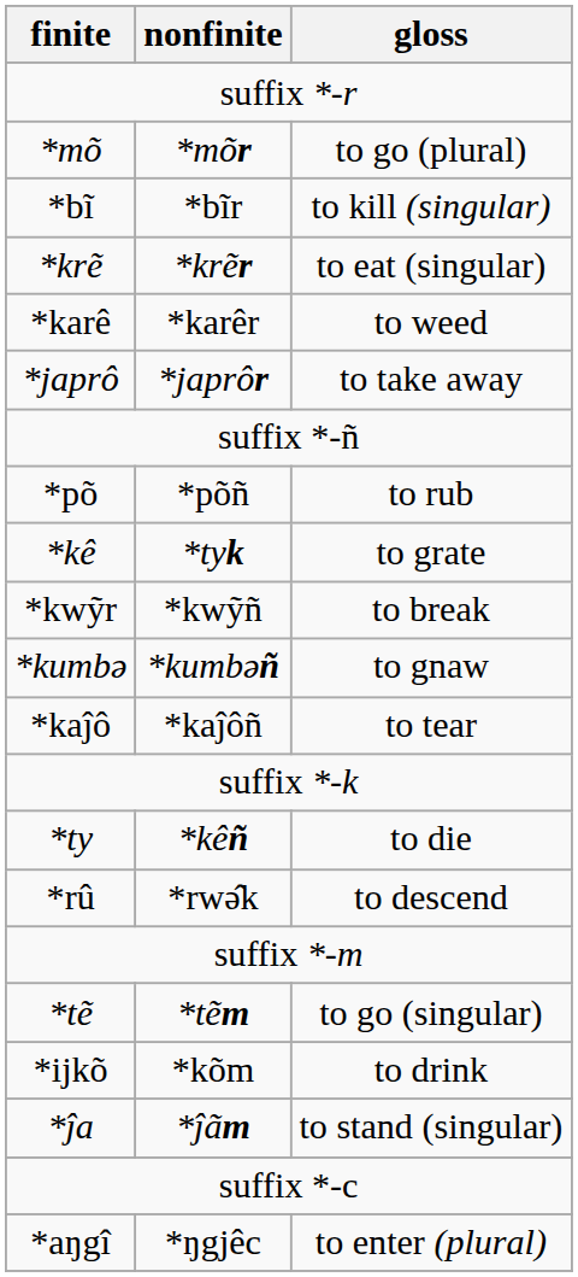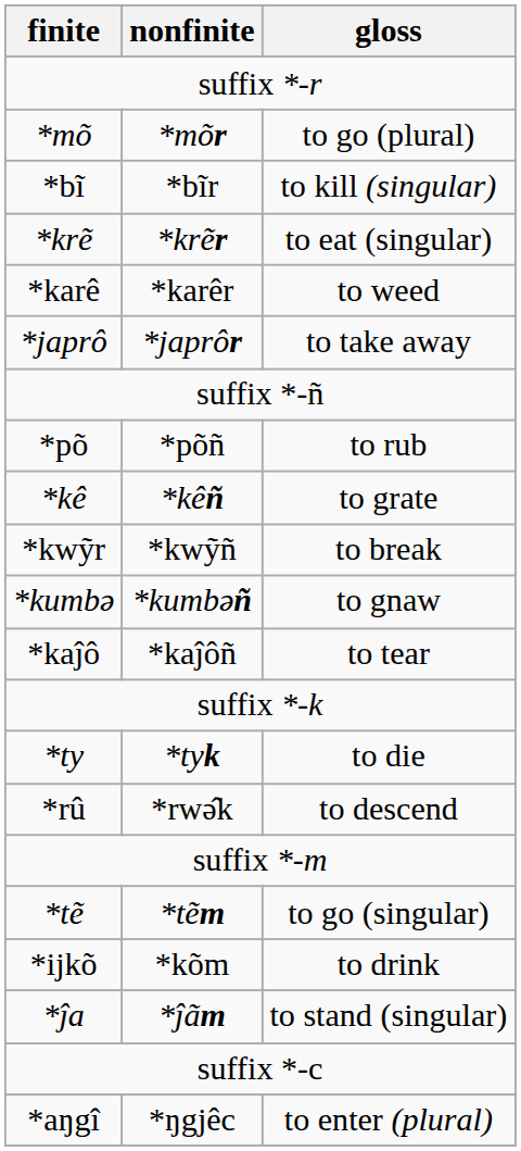*kê | nonfinite: *tyk -> *kêñ
*ty | nonfinite: *kêñ -> *tyk
